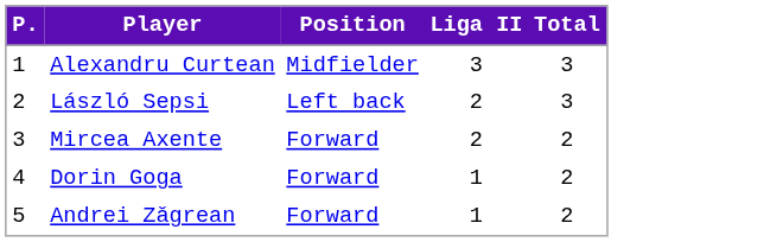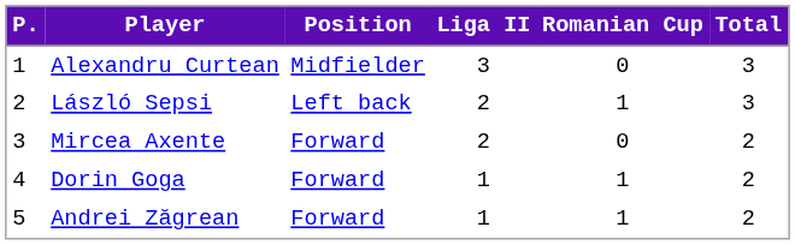+ column: Romanian Cup | 0 | 1 | 0 | 1 | 1
